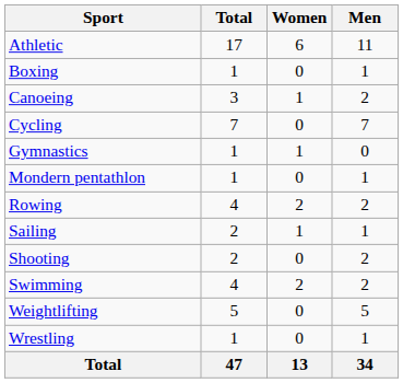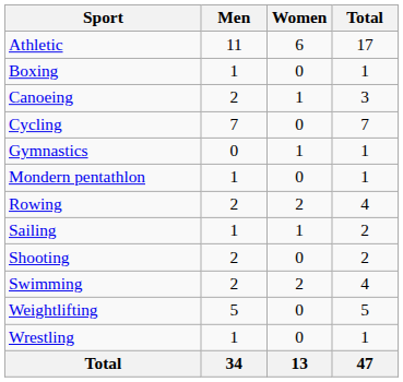columns swapped: Men <-> Total
